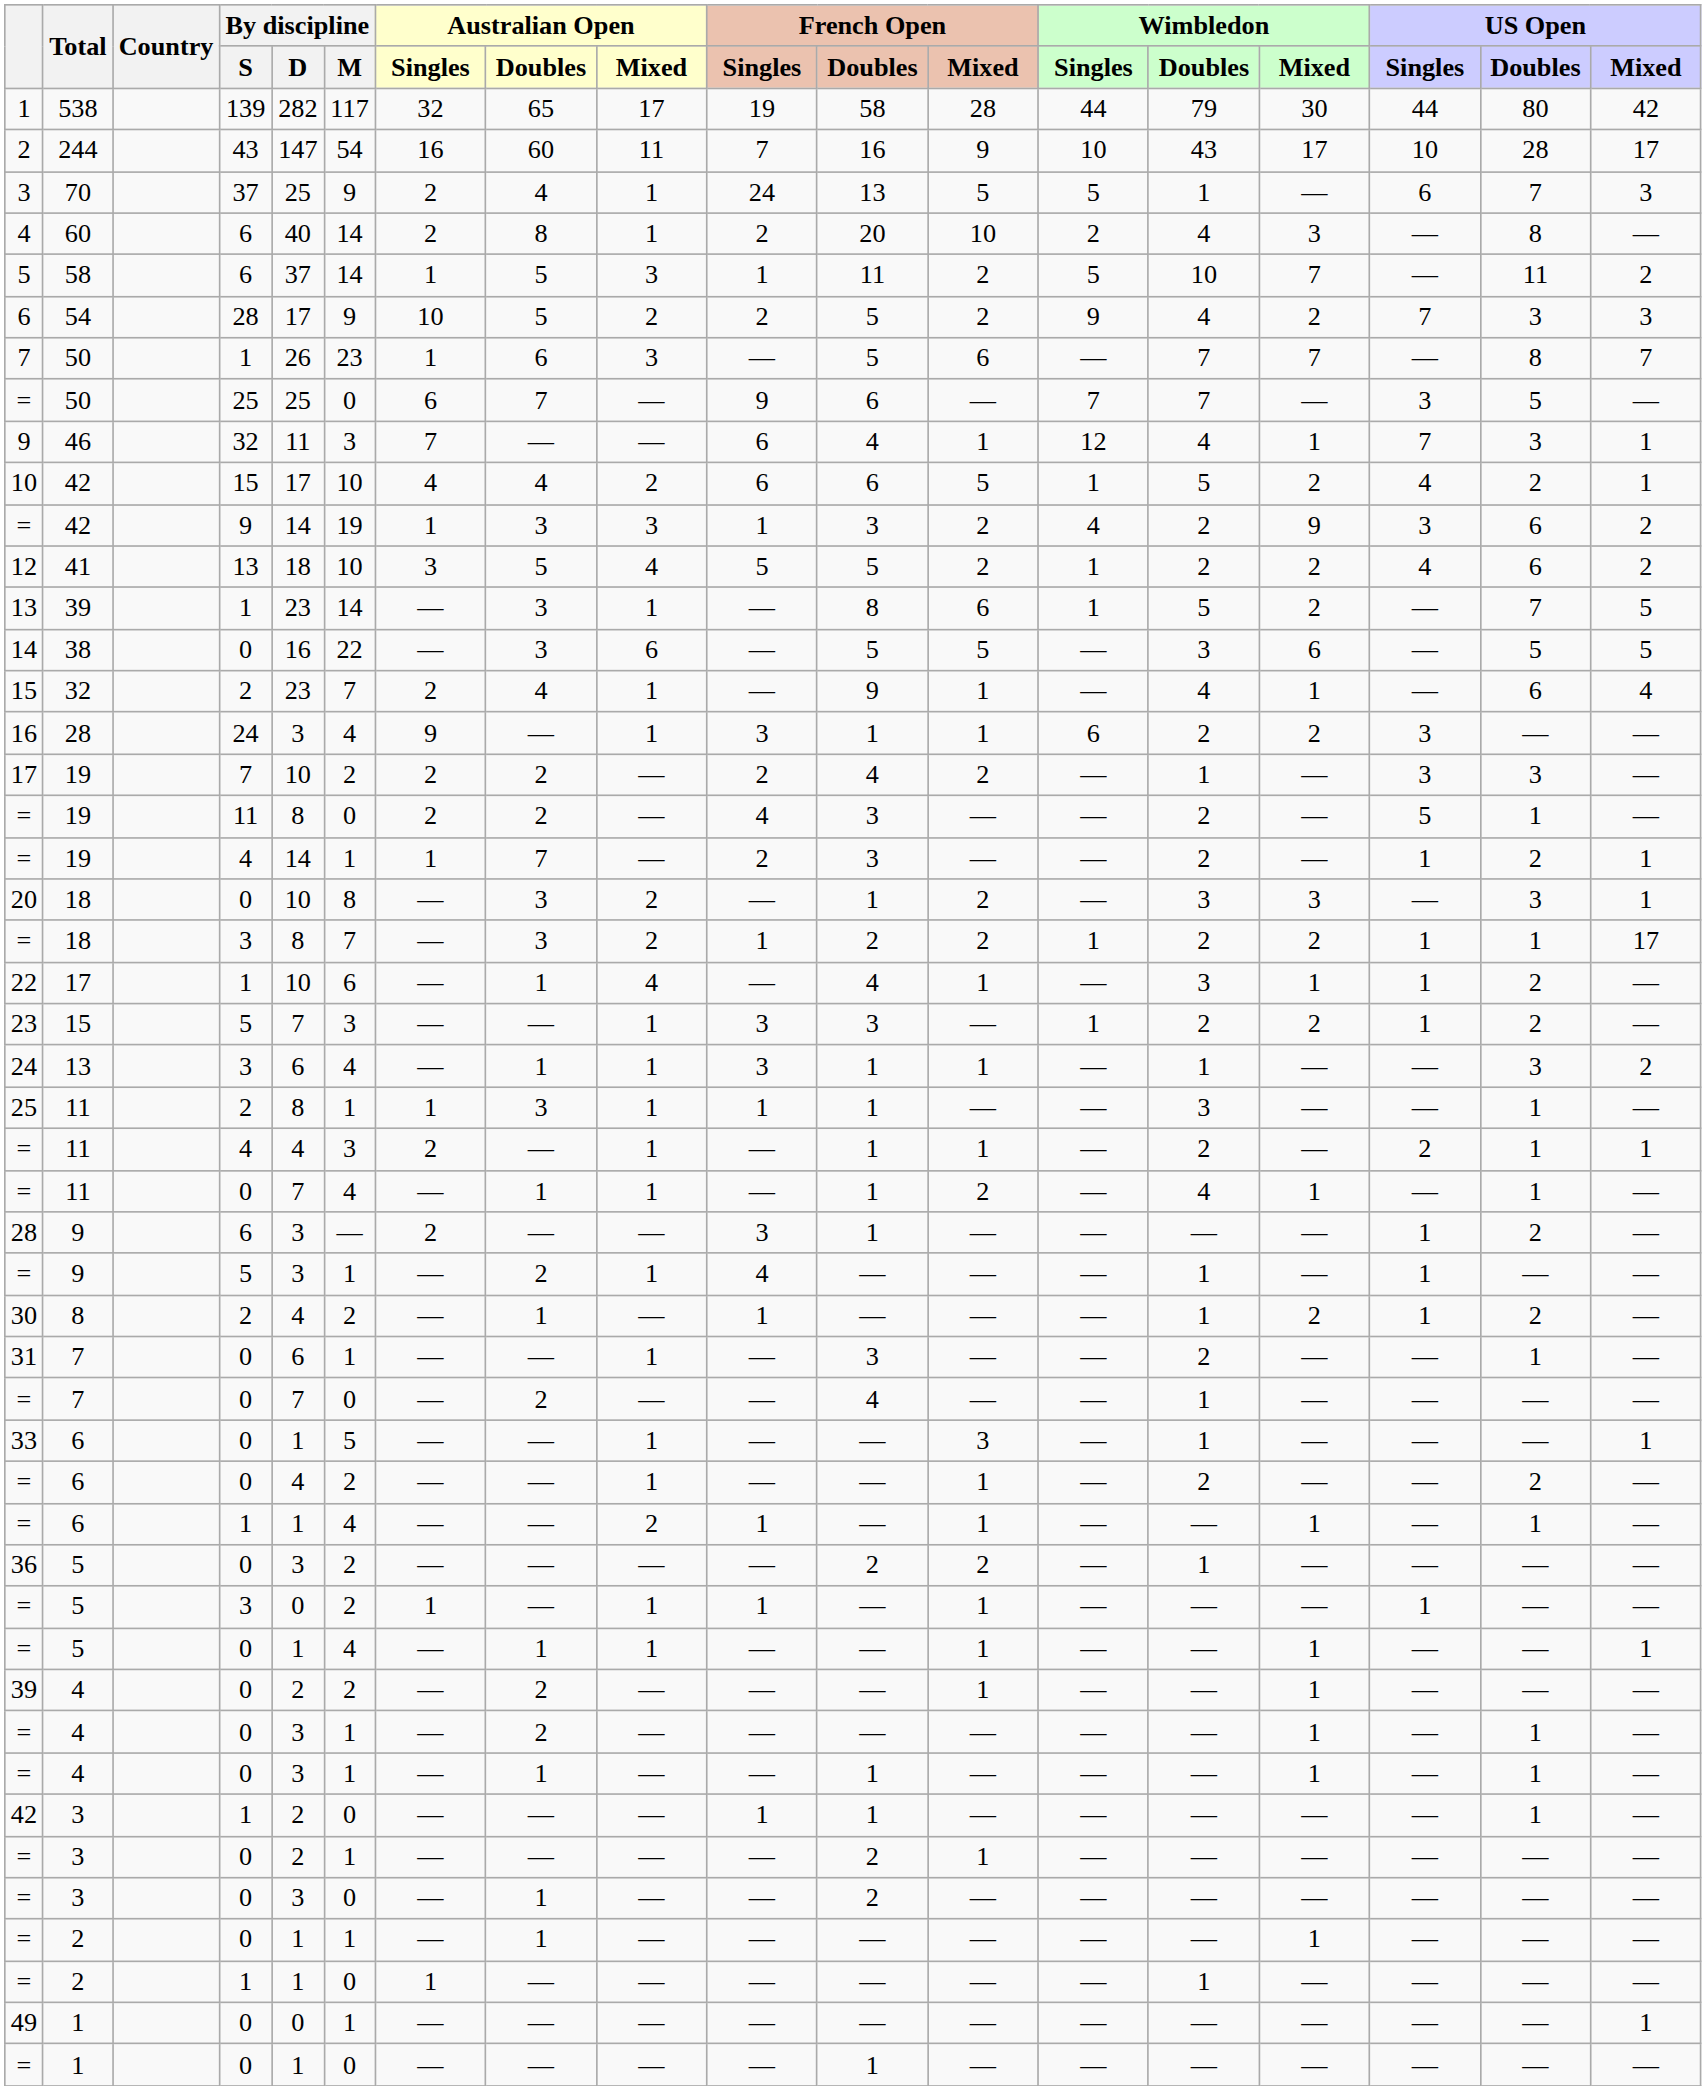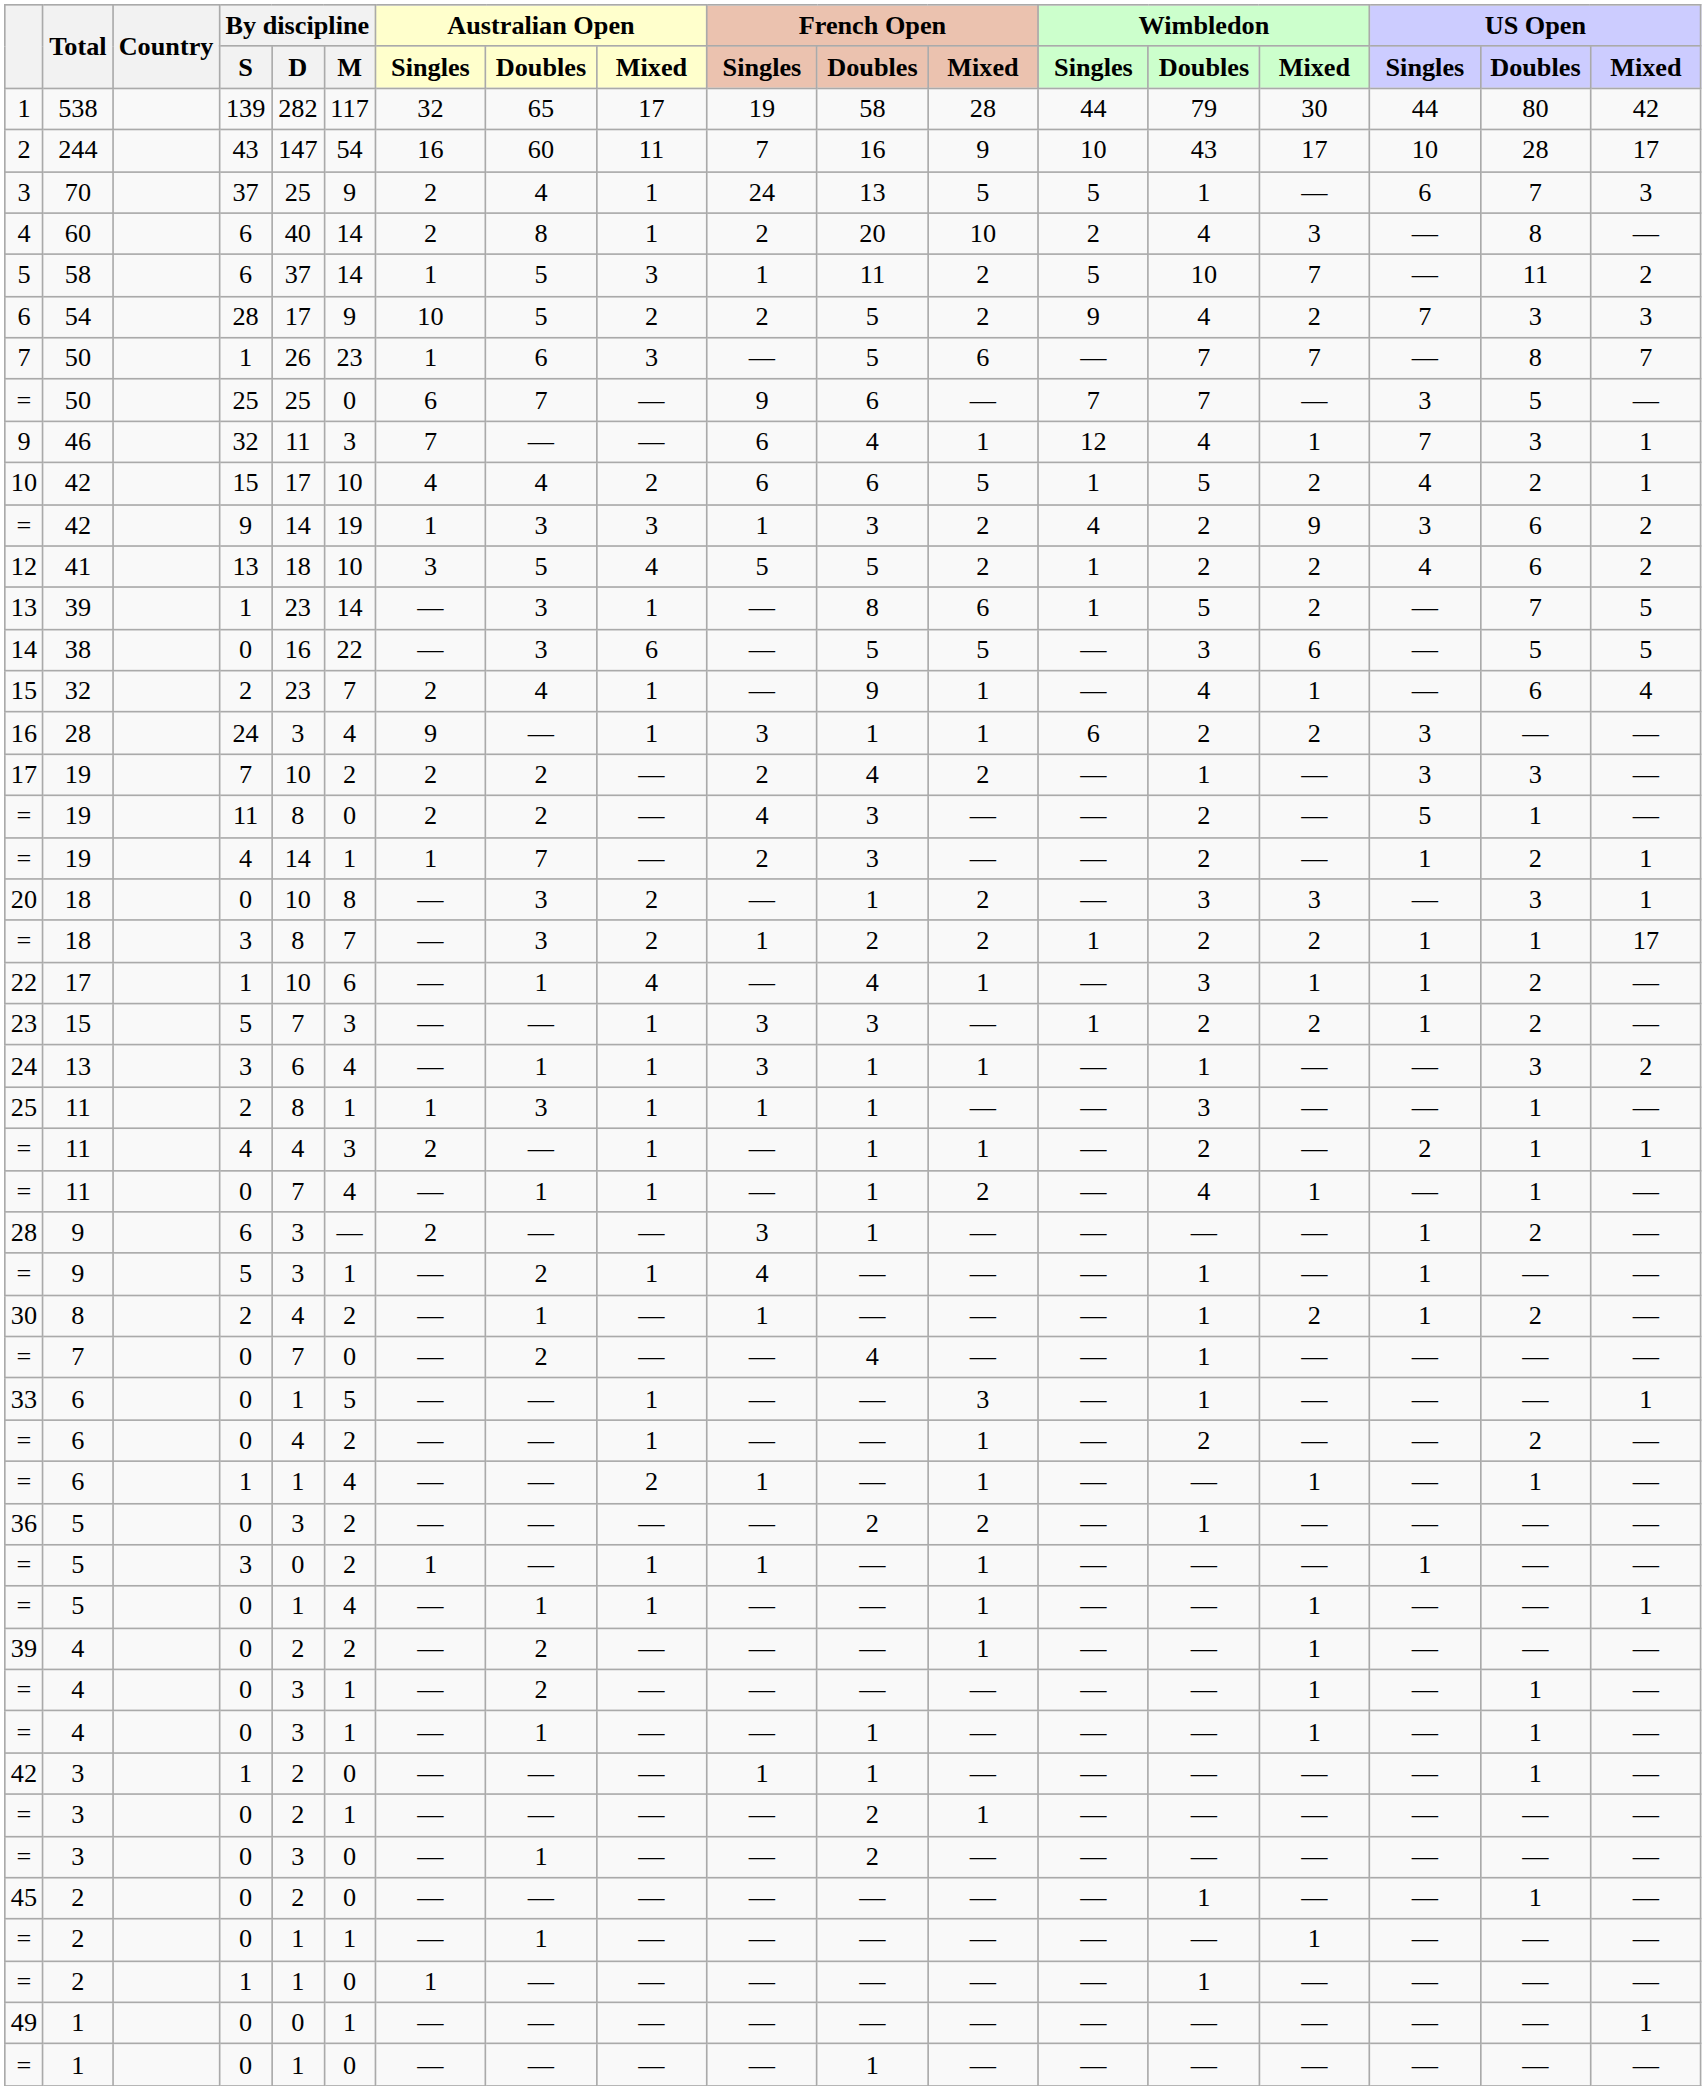- row: 31 | 7 | 0 | 6 | 1 | — | — | 1 | — | 3 | — | — | 2 | — | — | 1 | —
+ row: 45 | 2 | 0 | 2 | 0 | — | — | — | — | — | — | — | 1 | — | — | 1 | —
